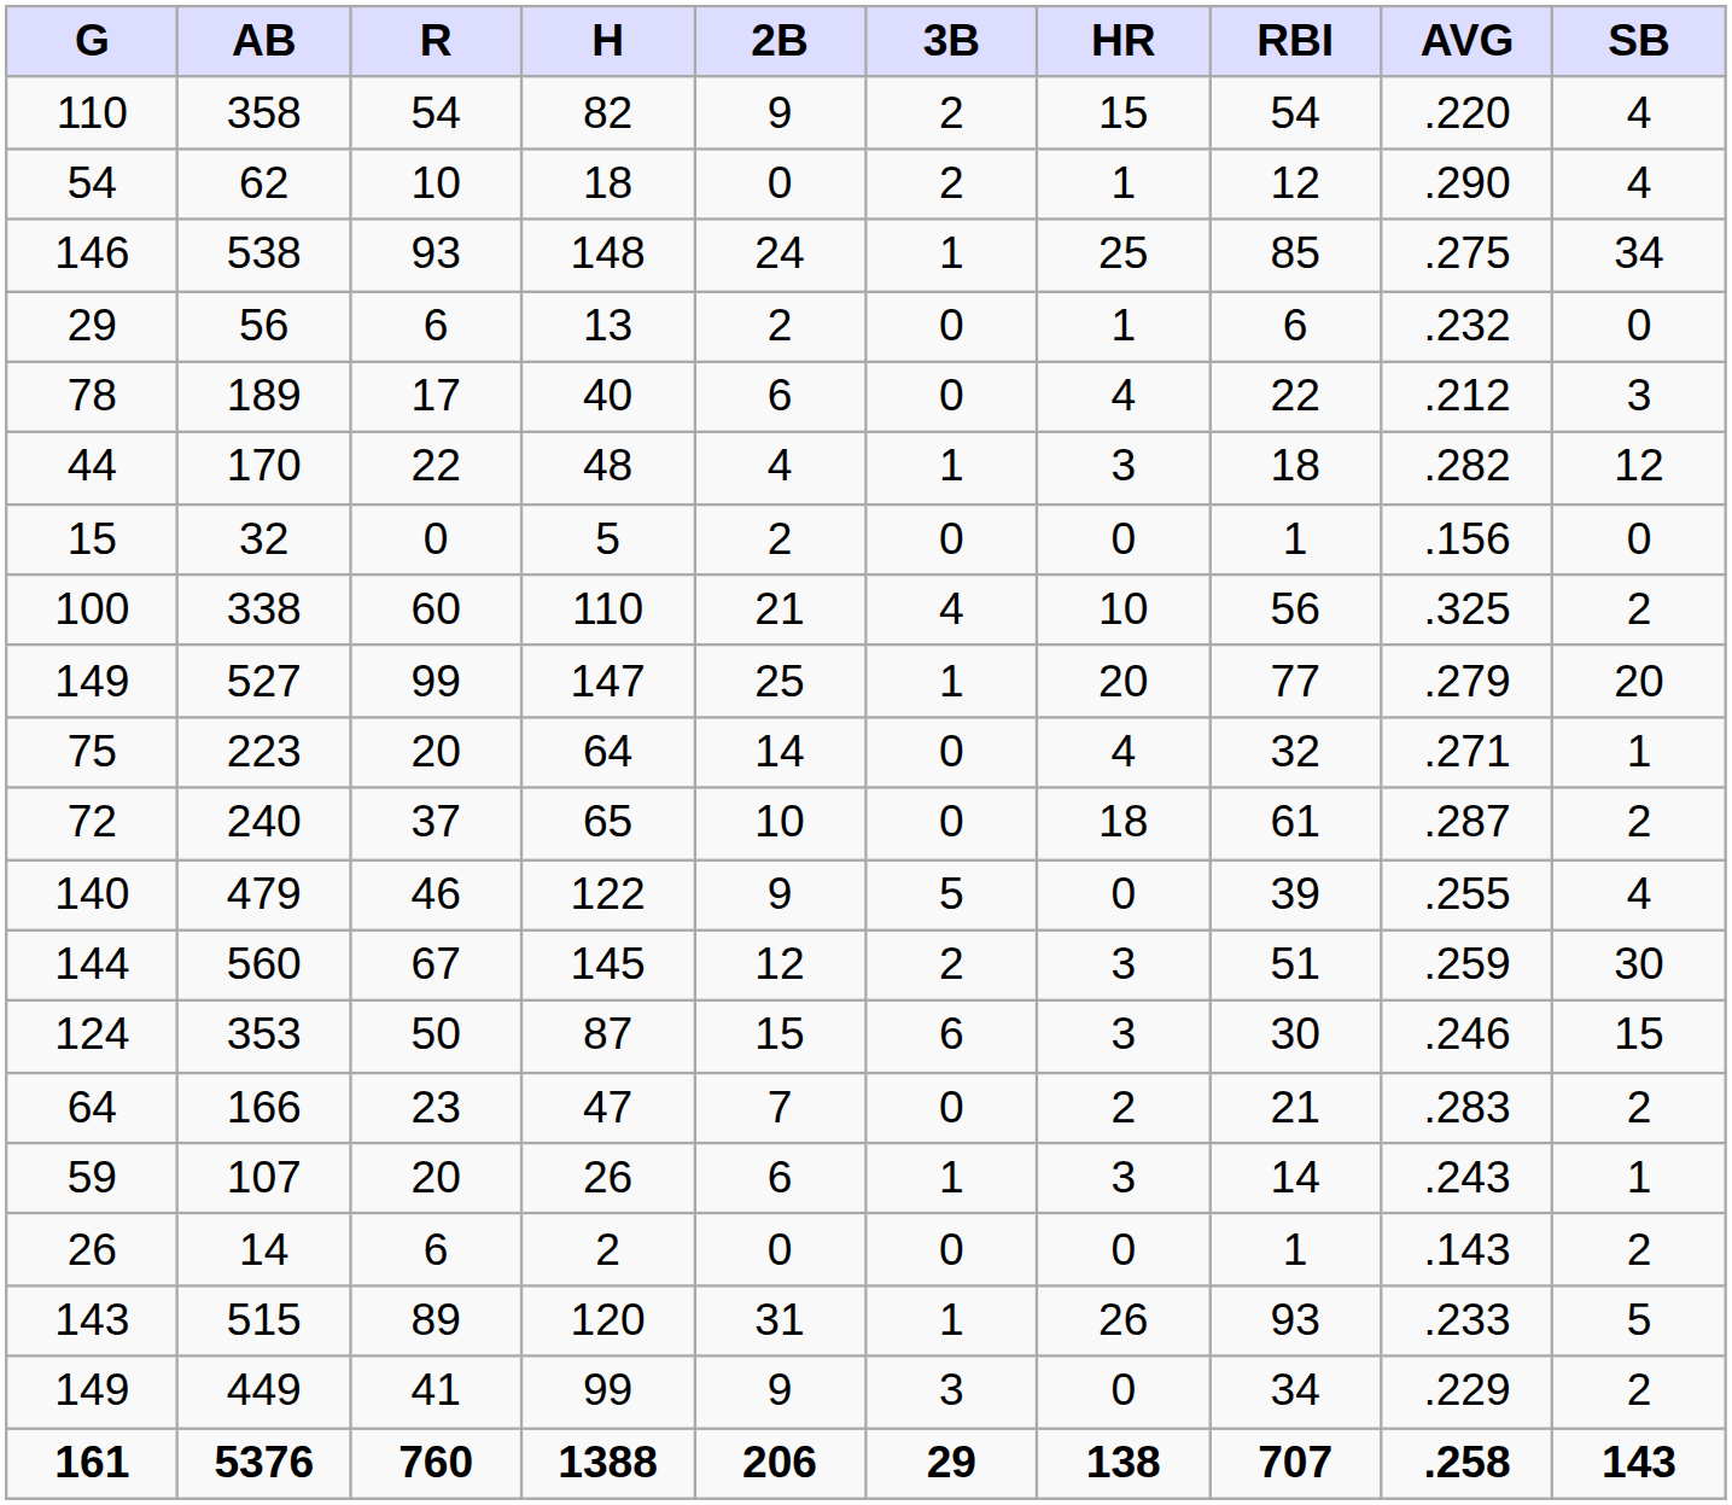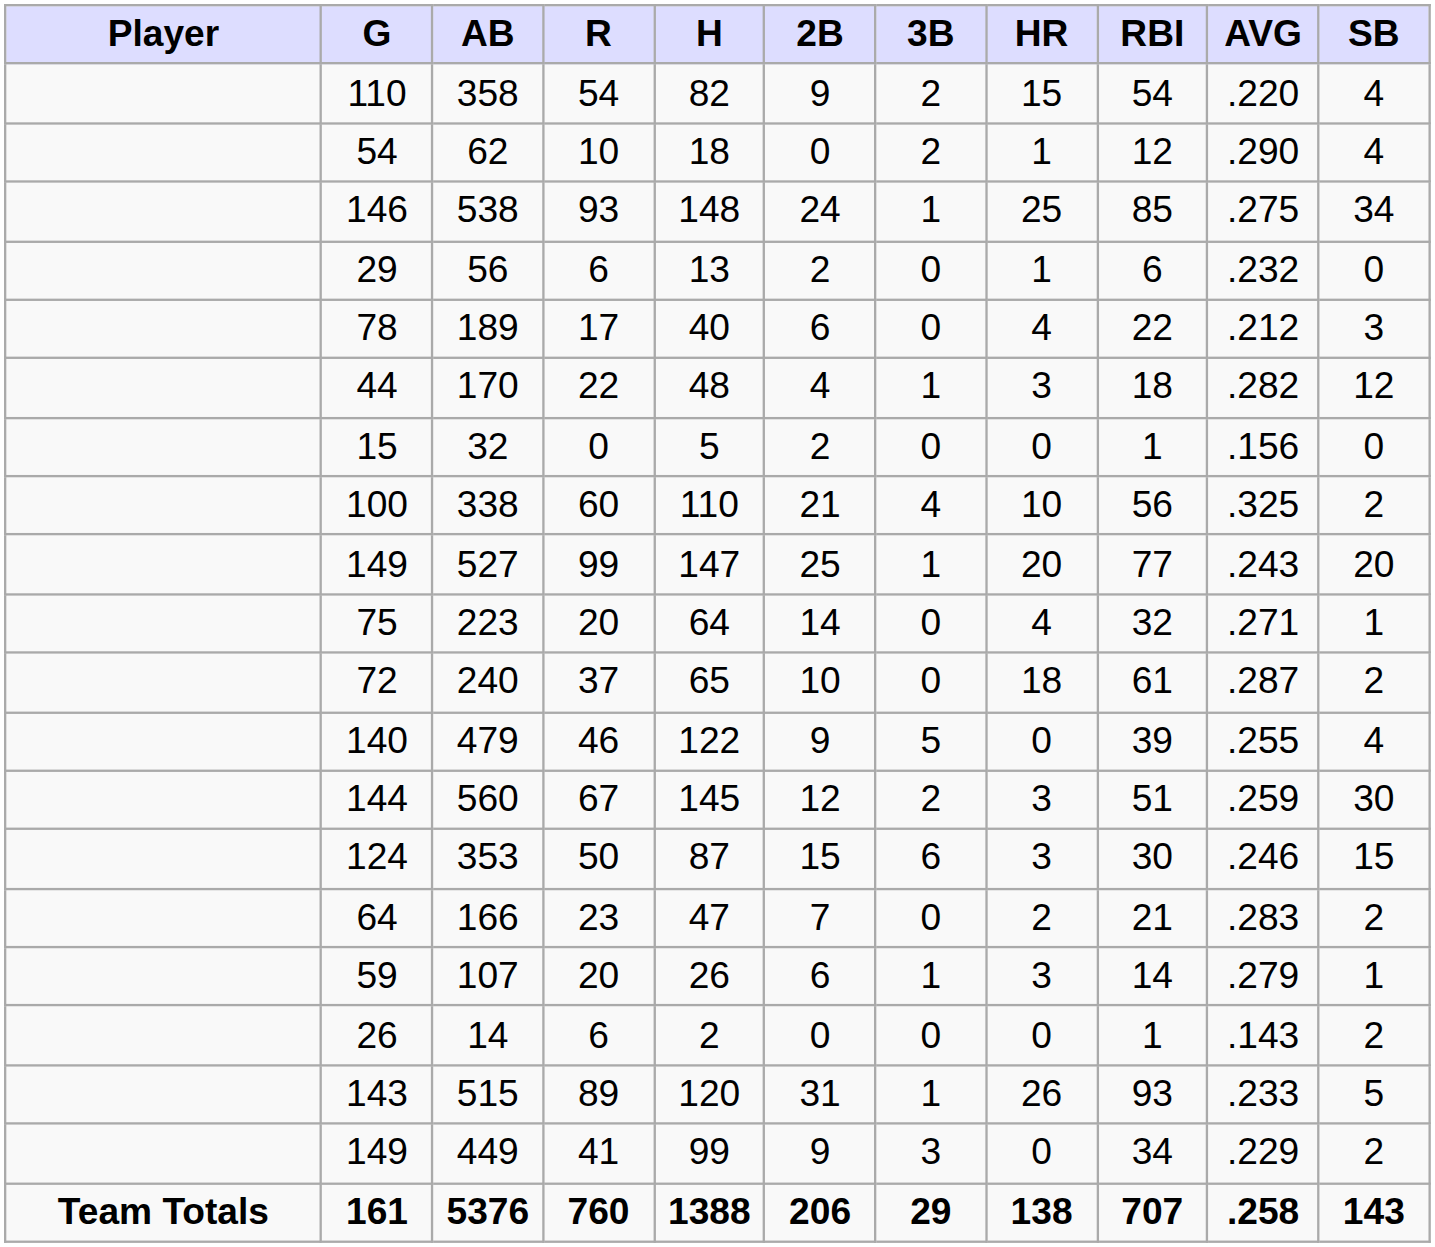+ column: Player | Team Totals
527 | AVG: .279 -> .243
107 | AVG: .243 -> .279
